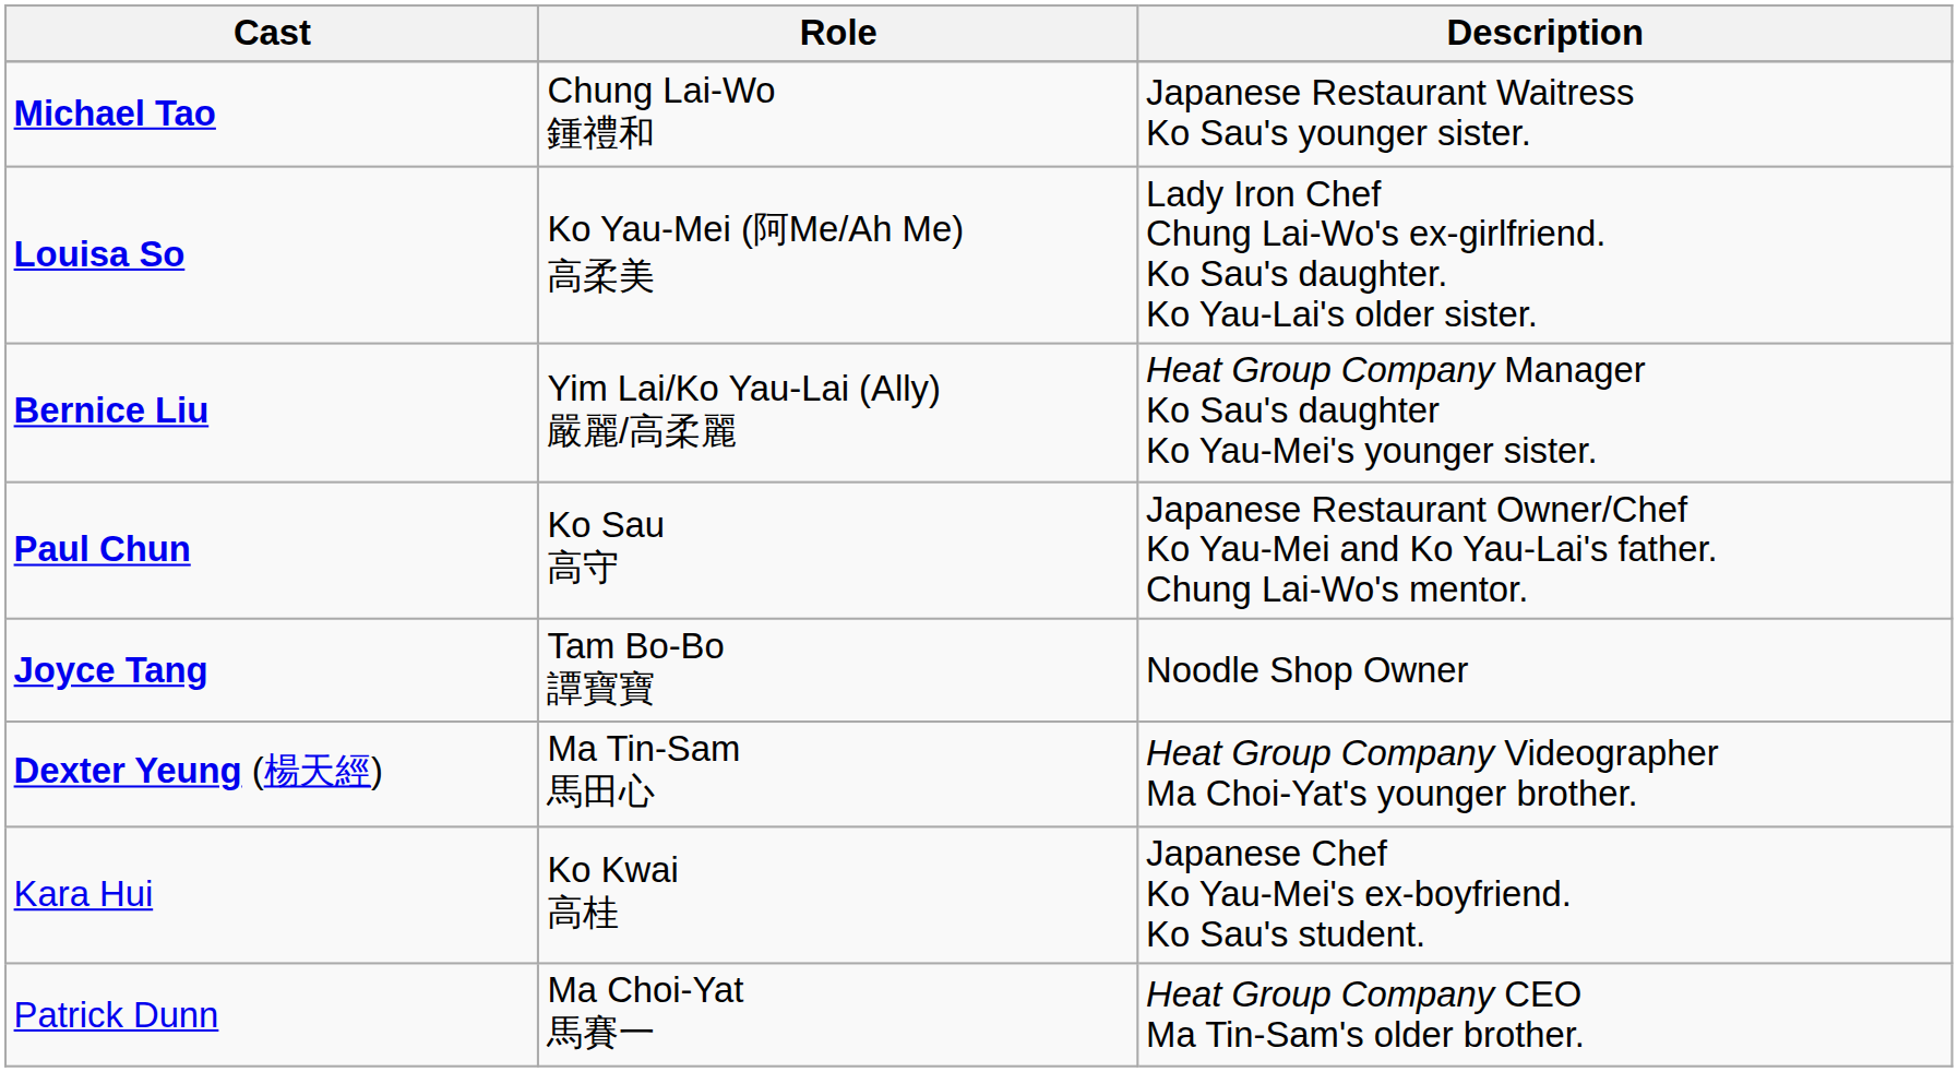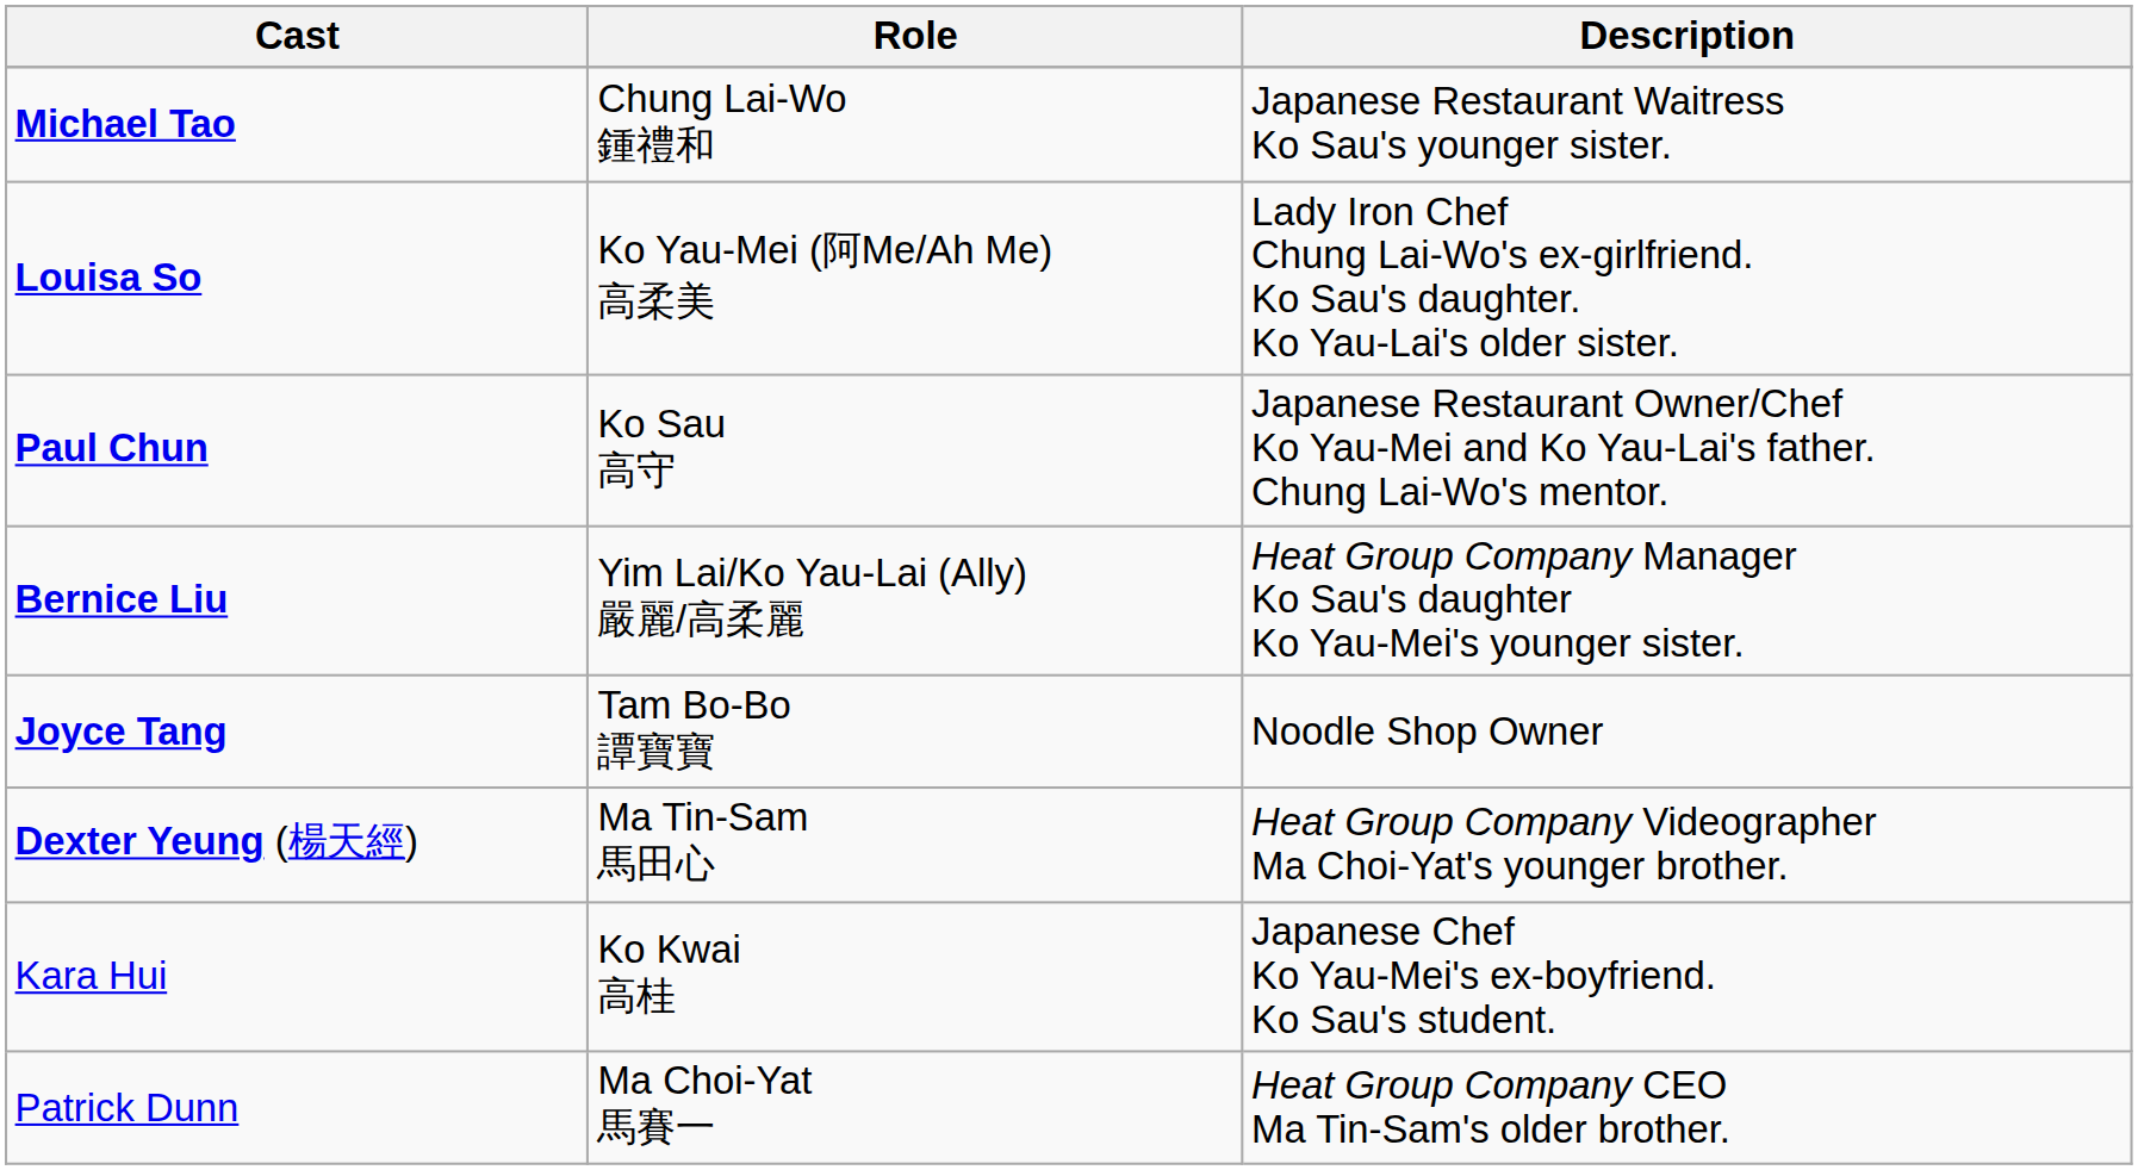rows swapped: Bernice Liu <-> Paul Chun
